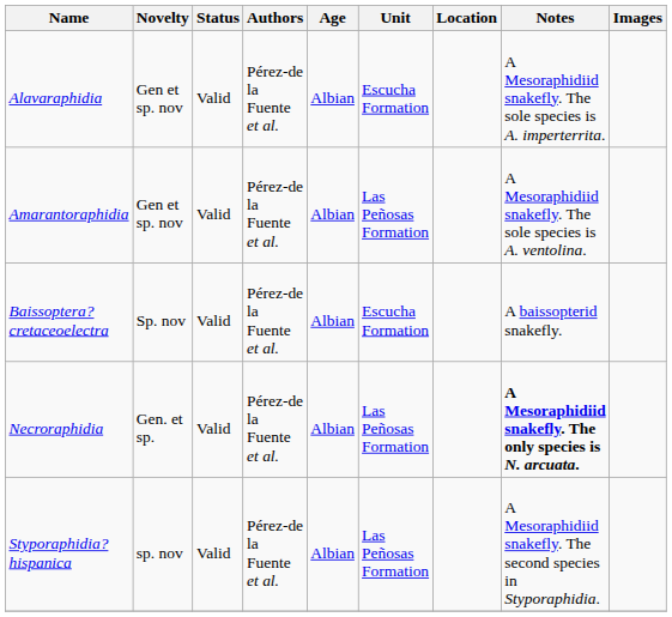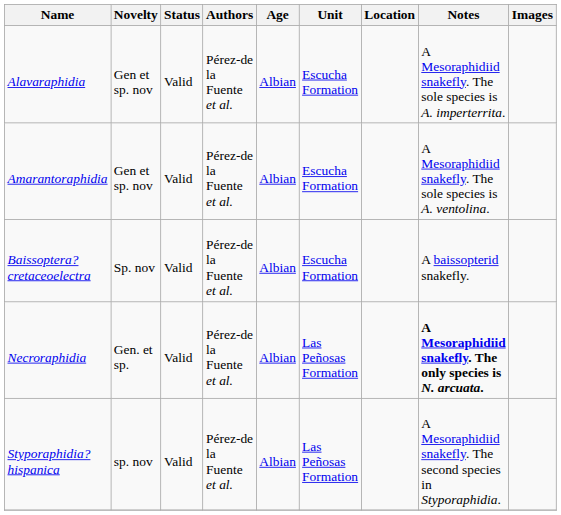Amarantoraphidia | Unit: Las Peñosas Formation -> Escucha Formation
